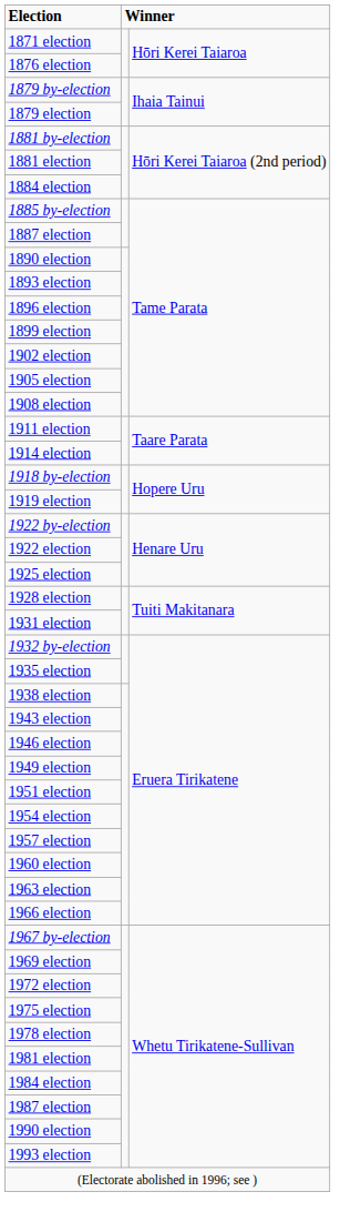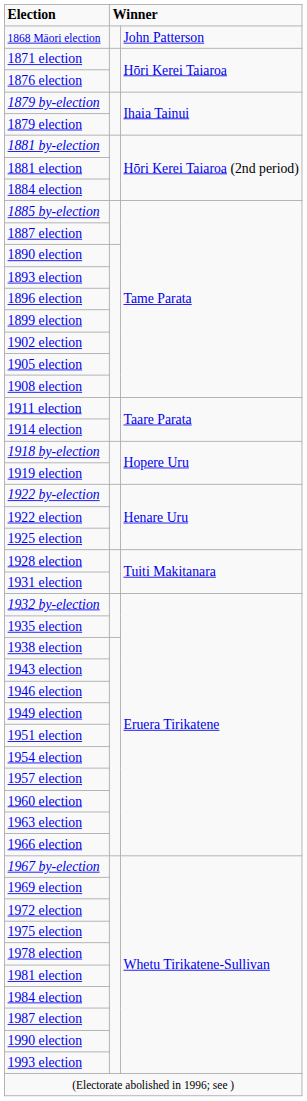+ row: 1868 Māori election | John Patterson
